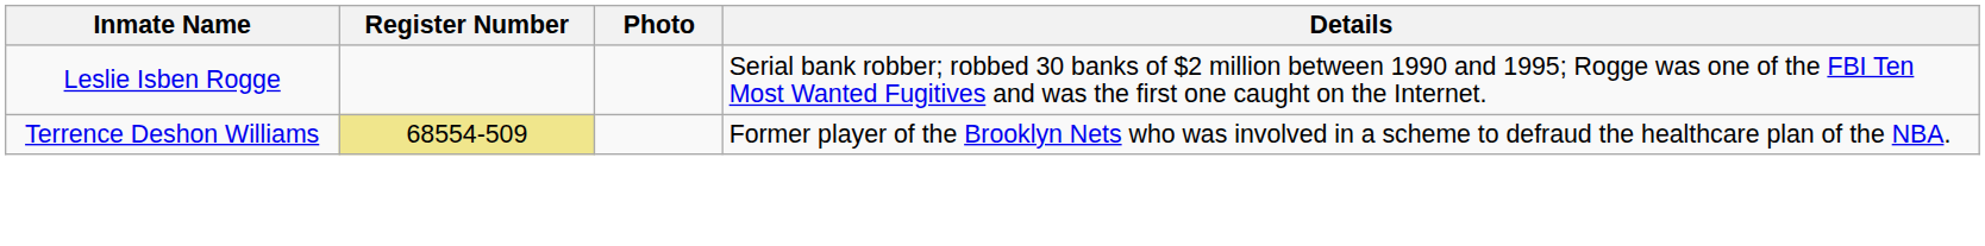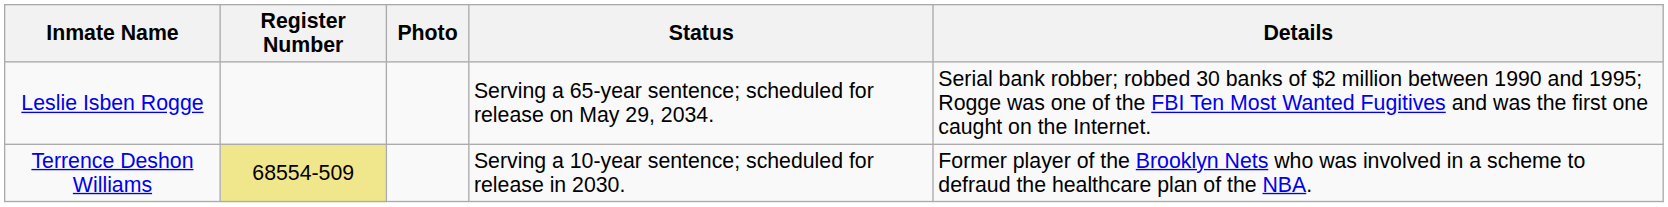+ column: Status | Serving a 65-year sentence; scheduled for release on May 29, 2034. | Serving a 10-year sentence; scheduled for release in 2030.
